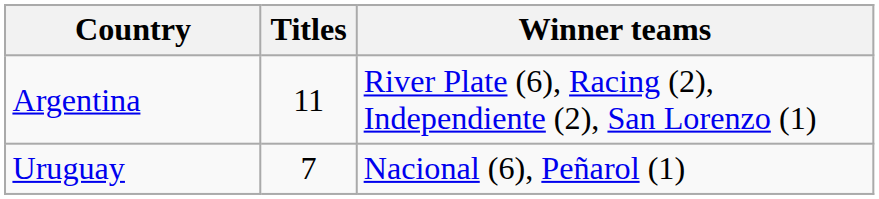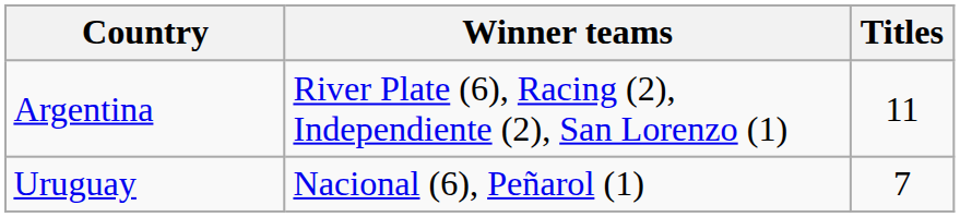columns swapped: Titles <-> Winner teams
